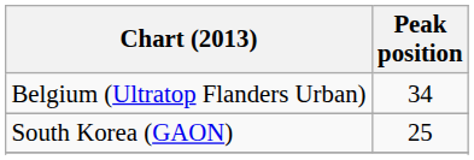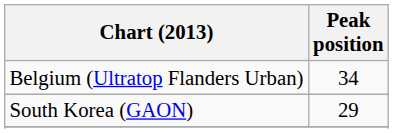South Korea (GAON) | Peak position: 25 -> 29
